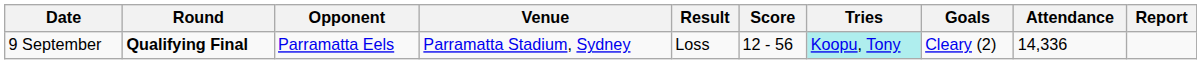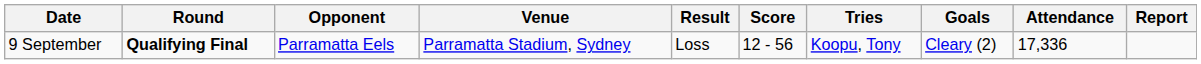9 September | Tries: paleturquoise background -> no background
9 September | Attendance: 14,336 -> 17,336
